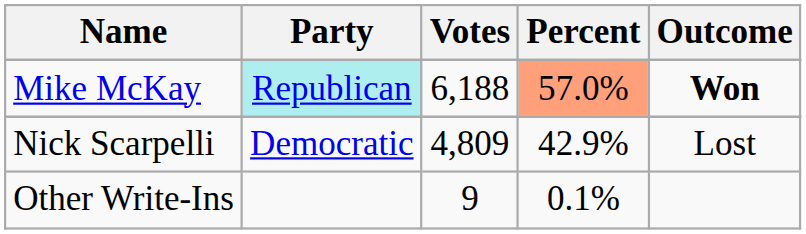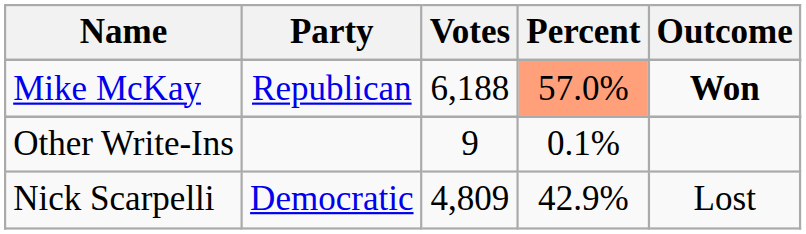Mike McKay | Party: paleturquoise background -> no background
rows swapped: Nick Scarpelli <-> Other Write-Ins
